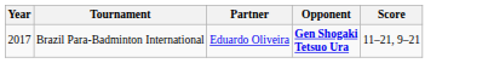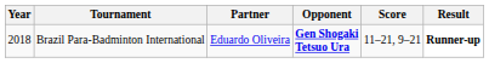+ column: Result | Runner-up
Brazil Para-Badminton International | Year: 2017 -> 2018
